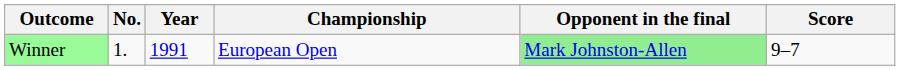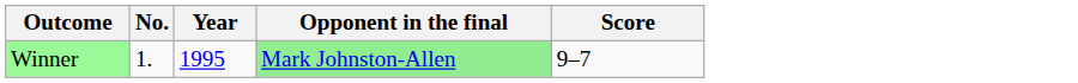- column: Championship | European Open
Winner | Year: 1991 -> 1995
